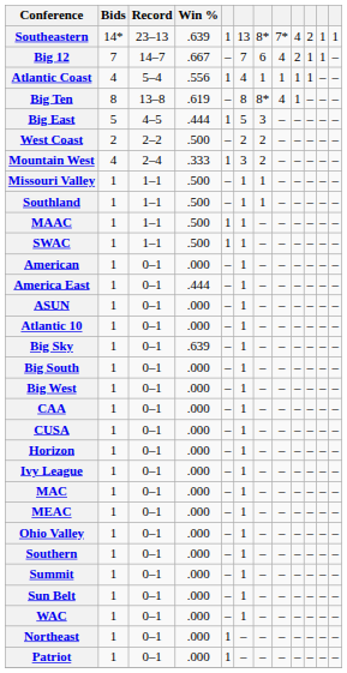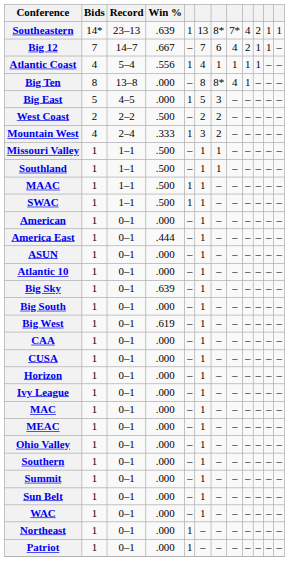Big Ten | Win %: .619 -> .000
Big East | Win %: .444 -> .000
Big West | Win %: .000 -> .619
